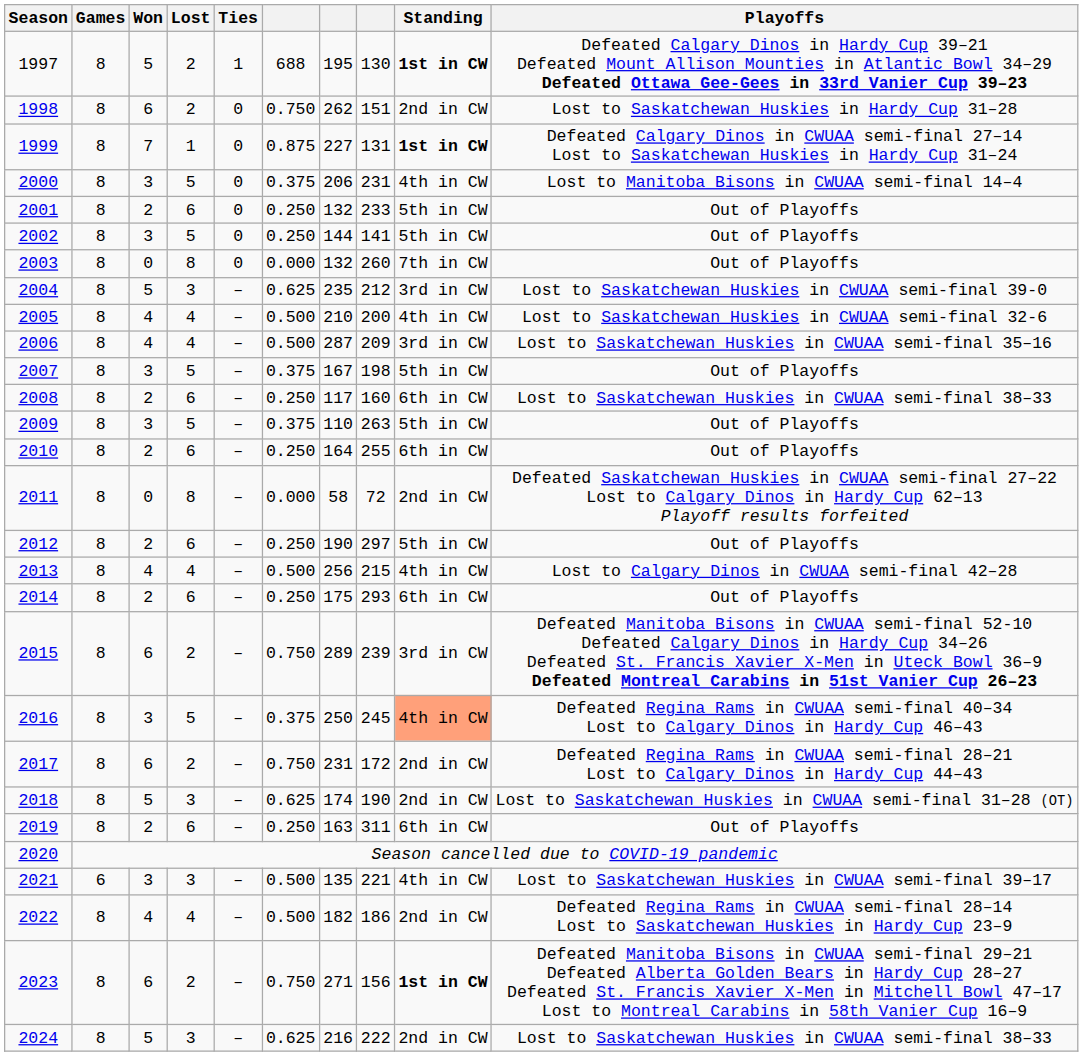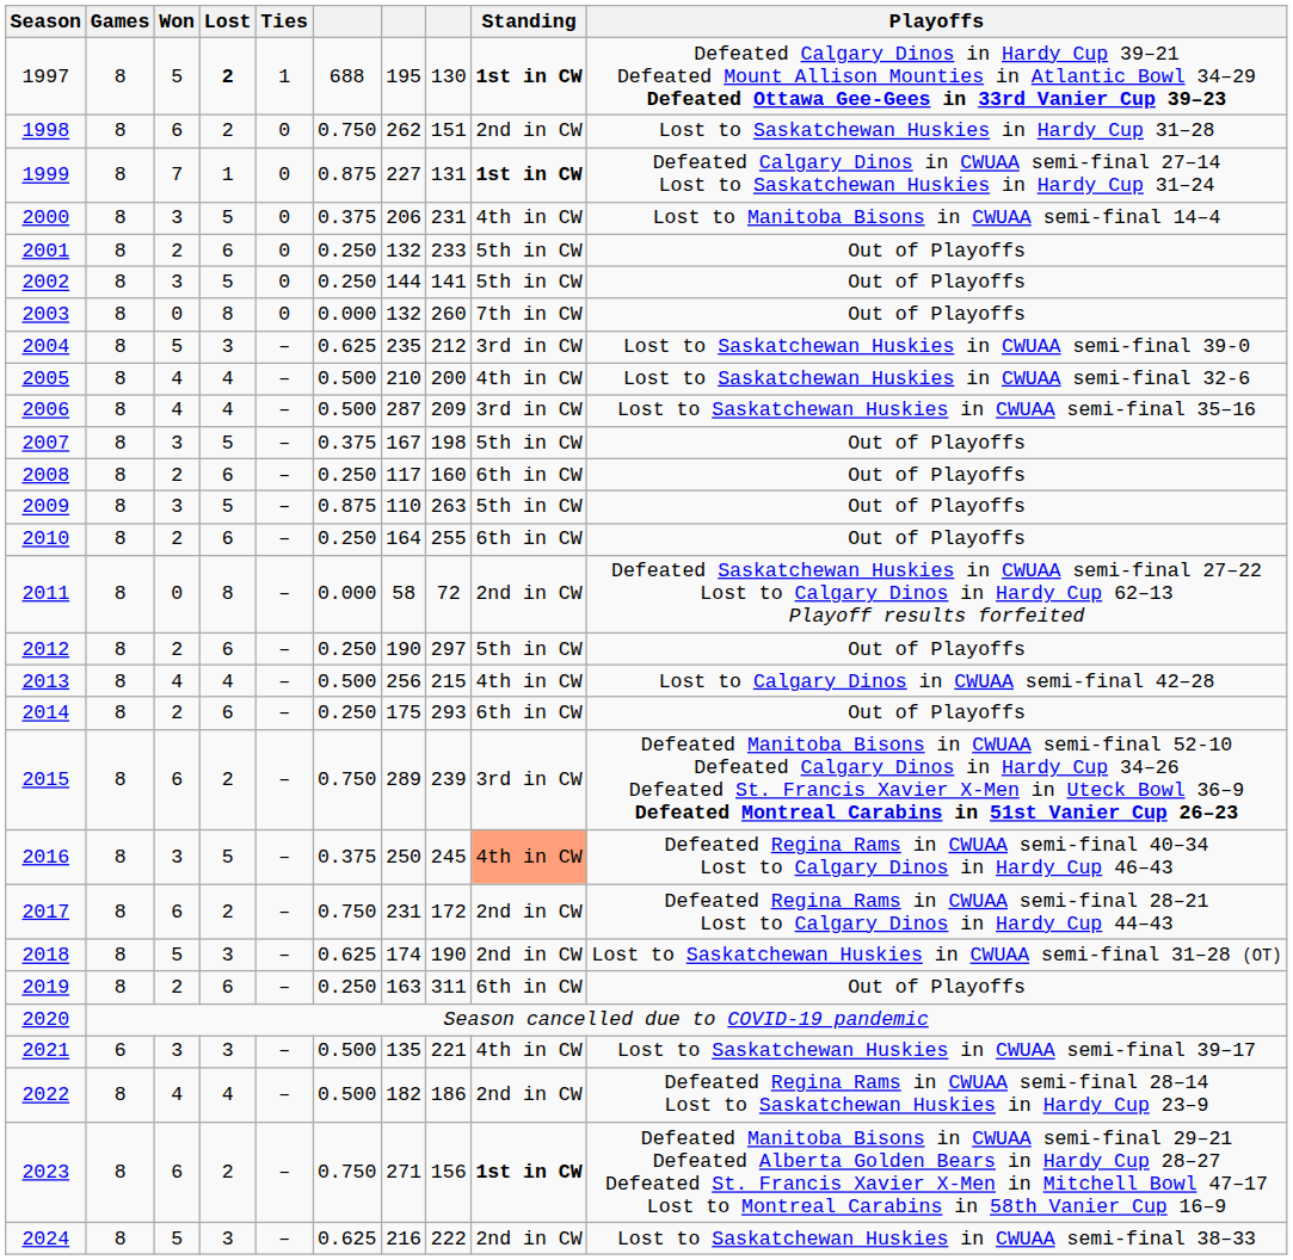1997 | Lost: normal -> bold
2008 | Playoffs: Lost to Saskatchewan Huskies in CWUAA semi-final 38–33 -> Out of Playoffs
2009 | column 6: 0.375 -> 0.875
